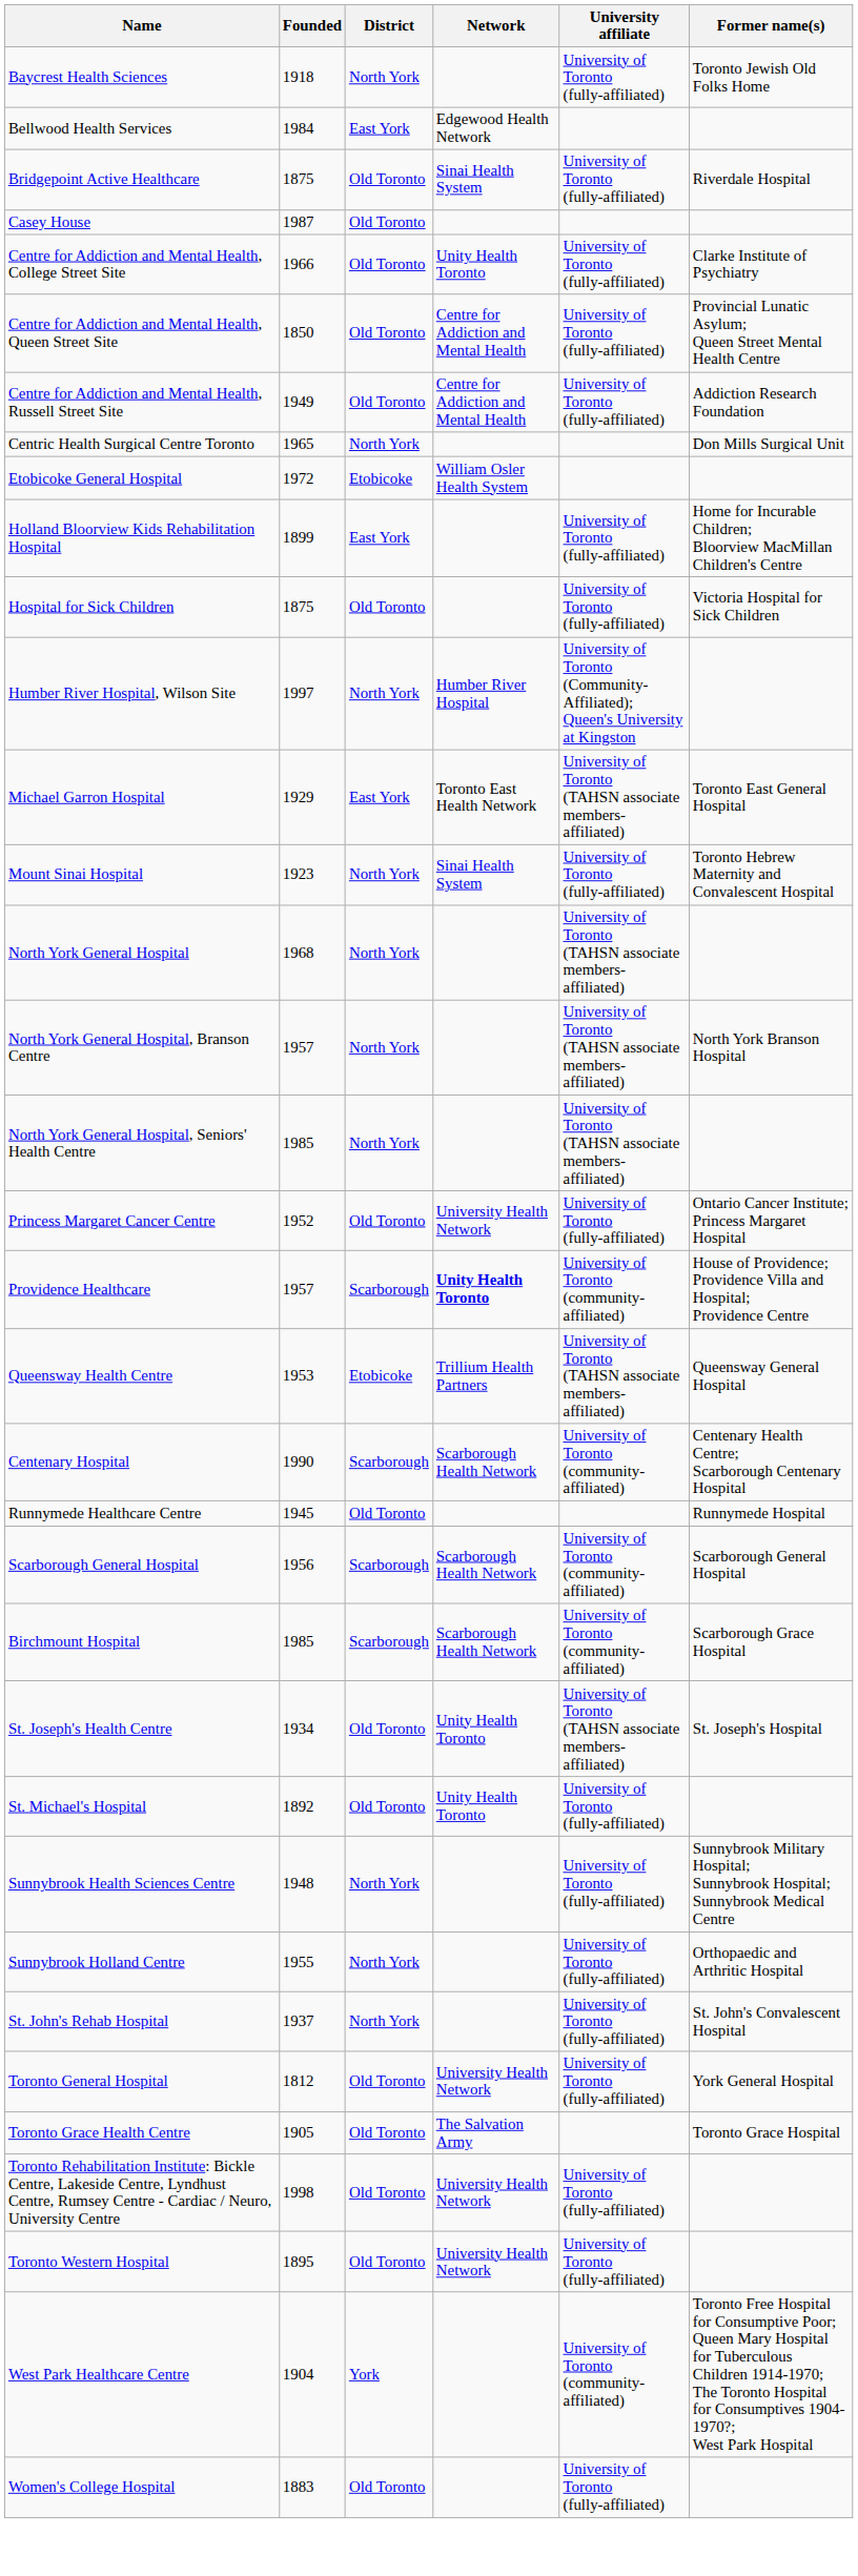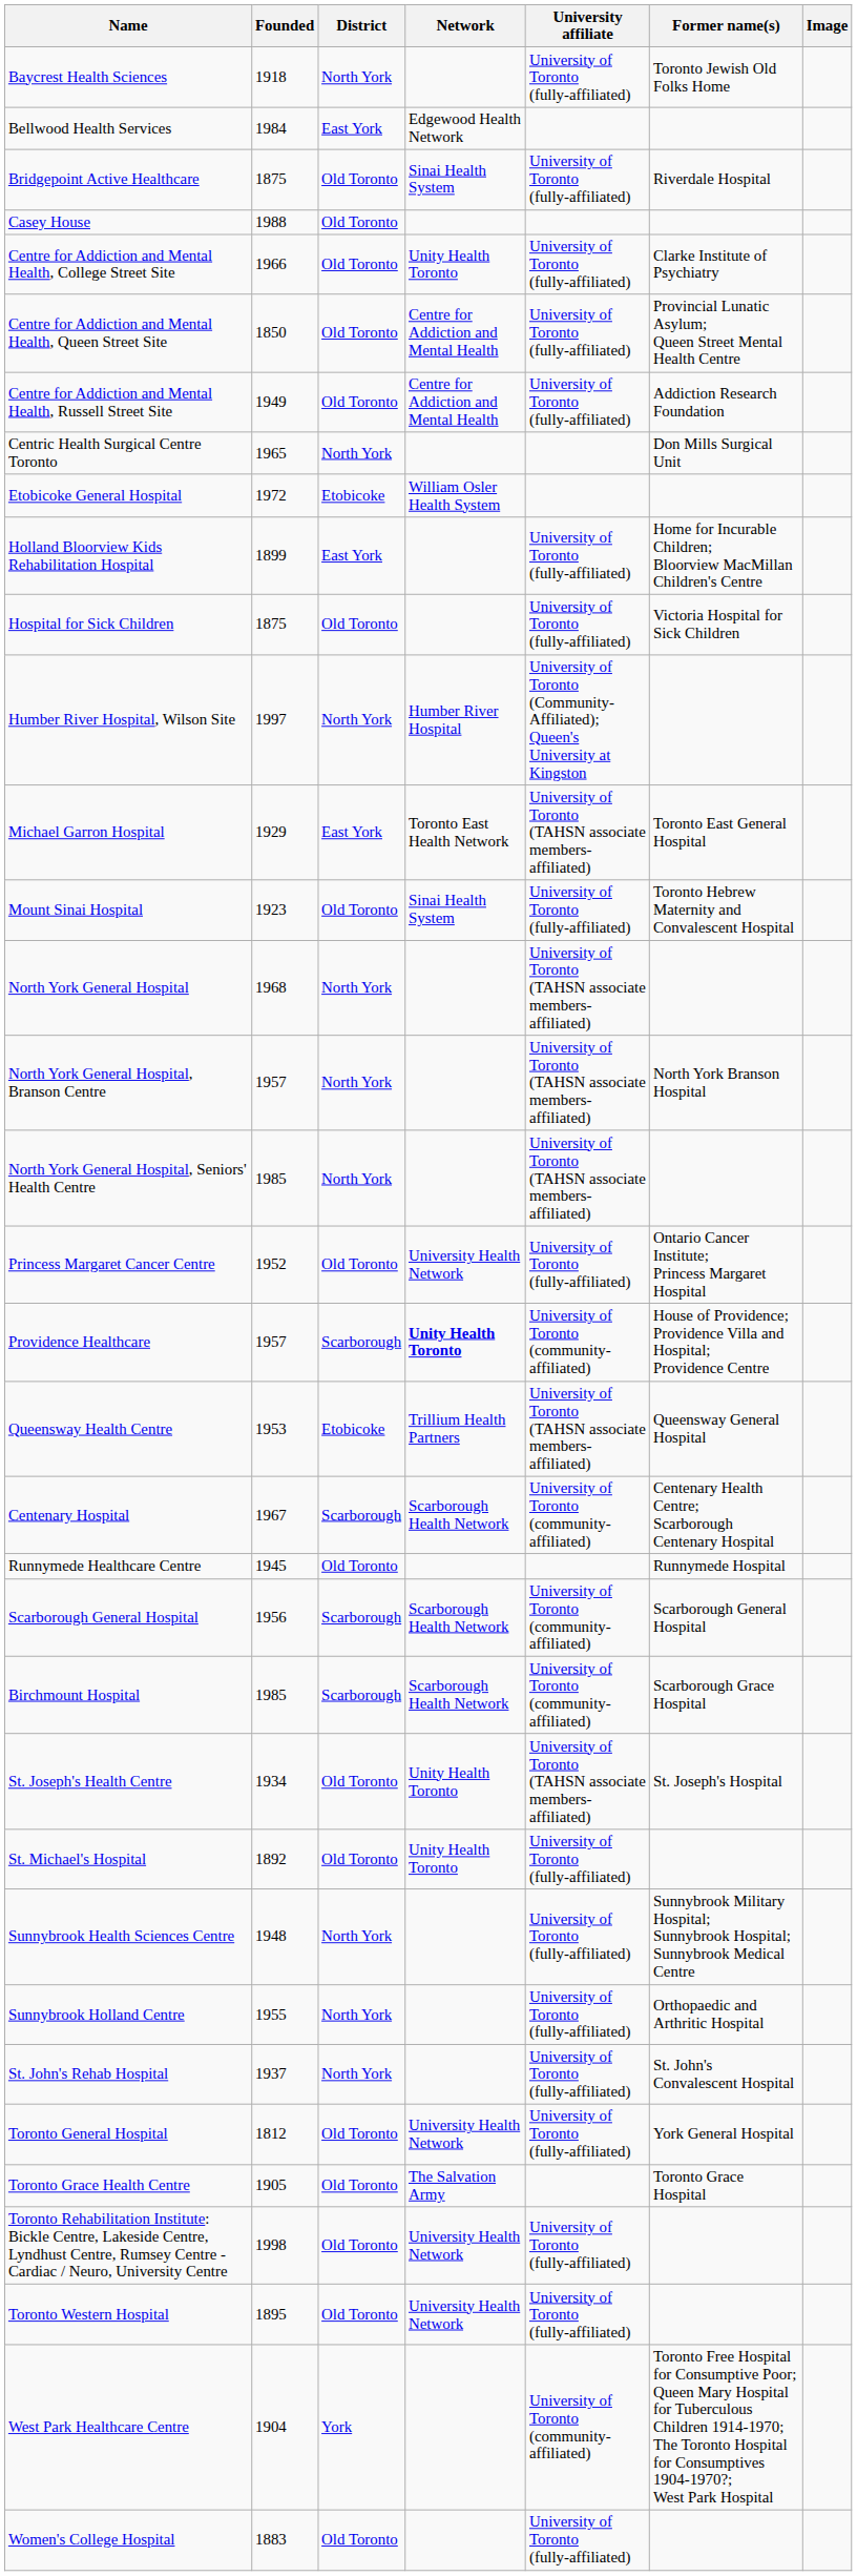+ column: Image
Casey House | Founded: 1987 -> 1988
Mount Sinai Hospital | District: North York -> Old Toronto
Centenary Hospital | Founded: 1990 -> 1967
